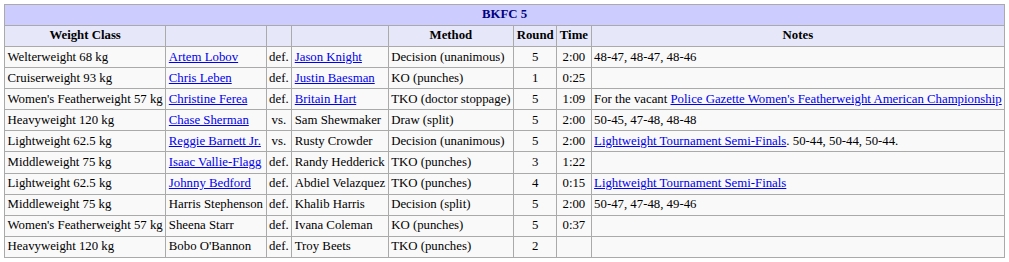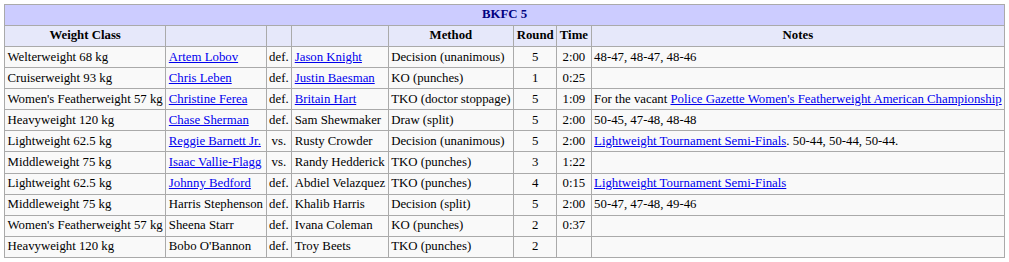Chase Sherman | column 3: vs. -> def.
Isaac Vallie-Flagg | column 3: def. -> vs.
Sheena Starr | Round: 5 -> 2
